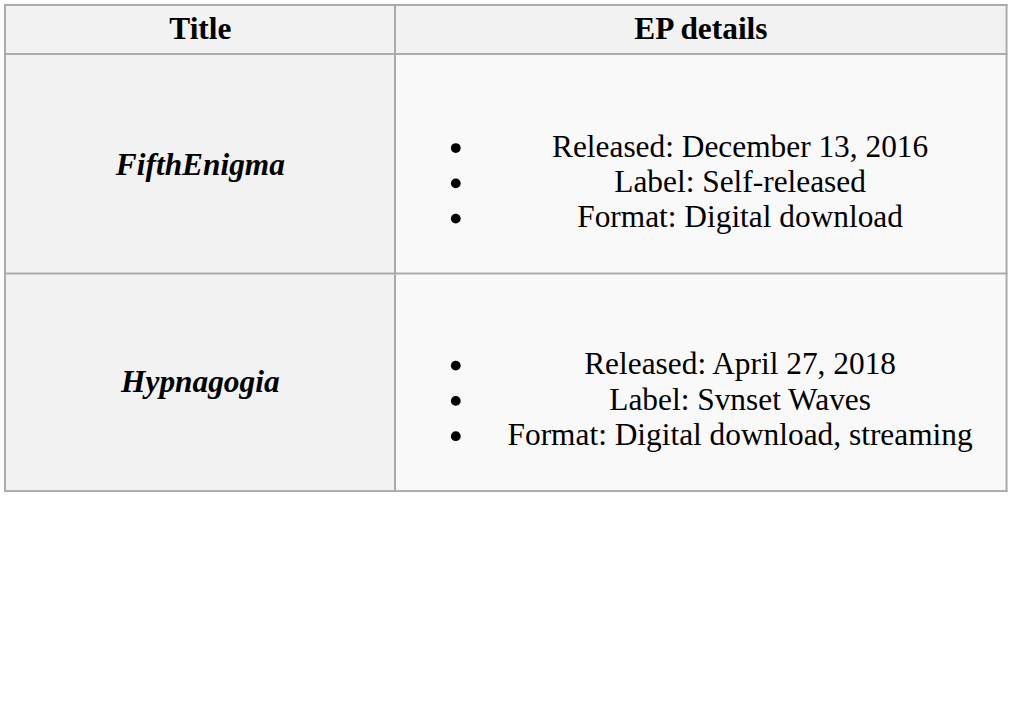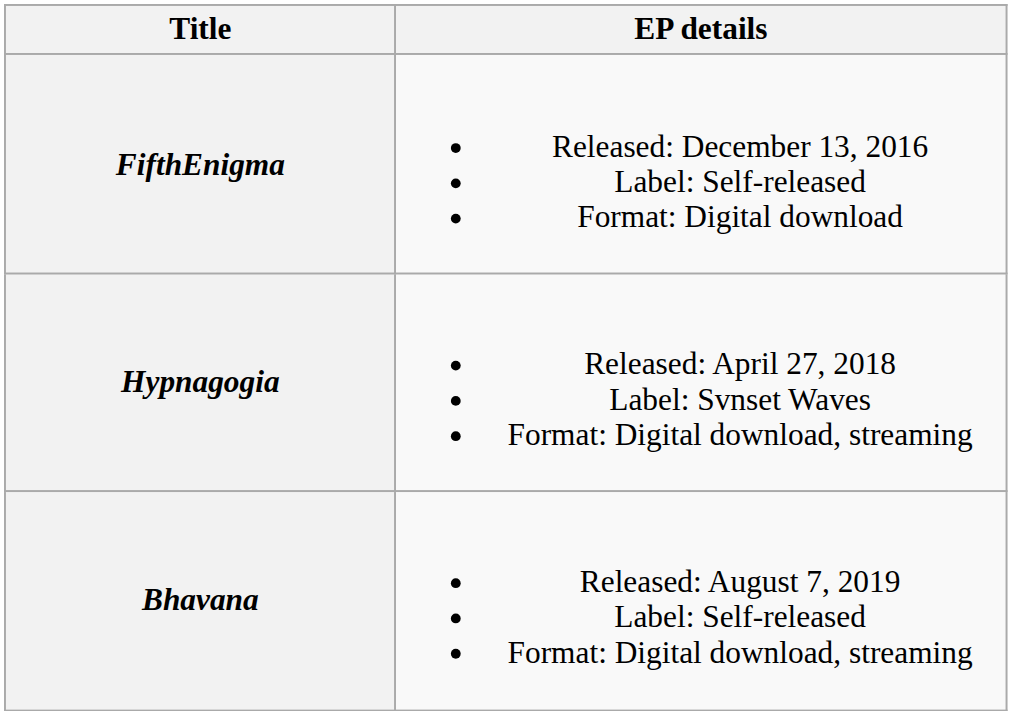+ row: Bhavana | Released: August 7, 2019 Label: Self-released Format: Digital download, streaming
